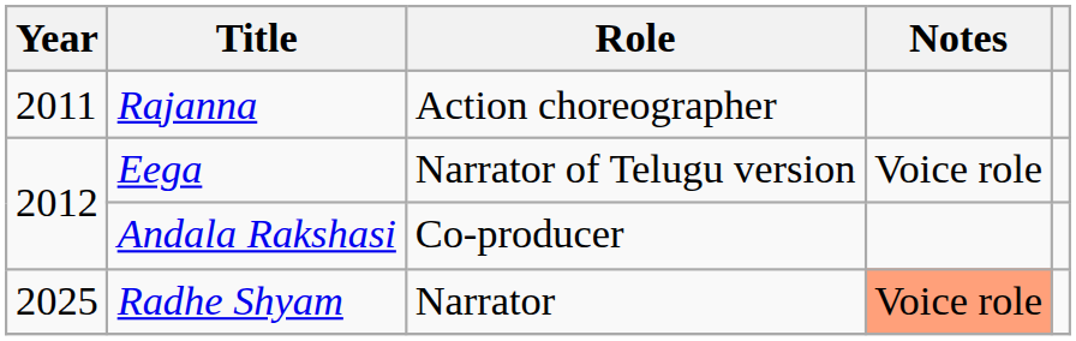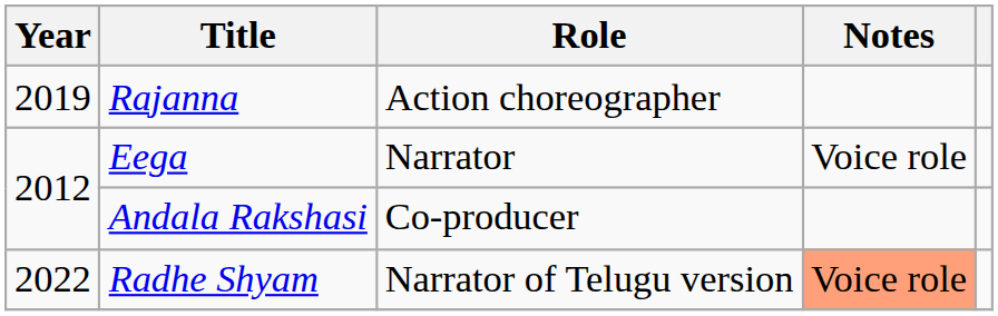Rajanna | Year: 2011 -> 2019
Eega | Role: Narrator of Telugu version -> Narrator
Radhe Shyam | Year: 2025 -> 2022
Radhe Shyam | Role: Narrator -> Narrator of Telugu version
